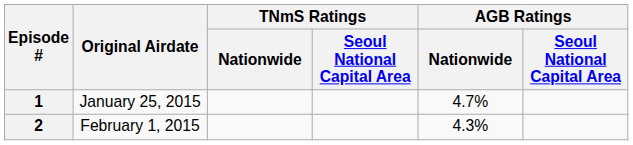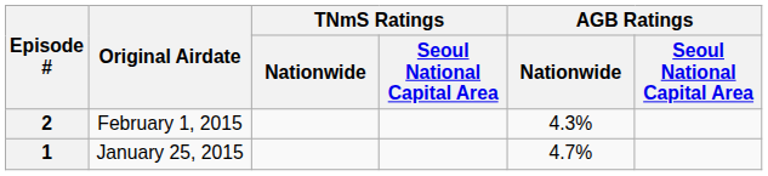rows swapped: 1 <-> 2
